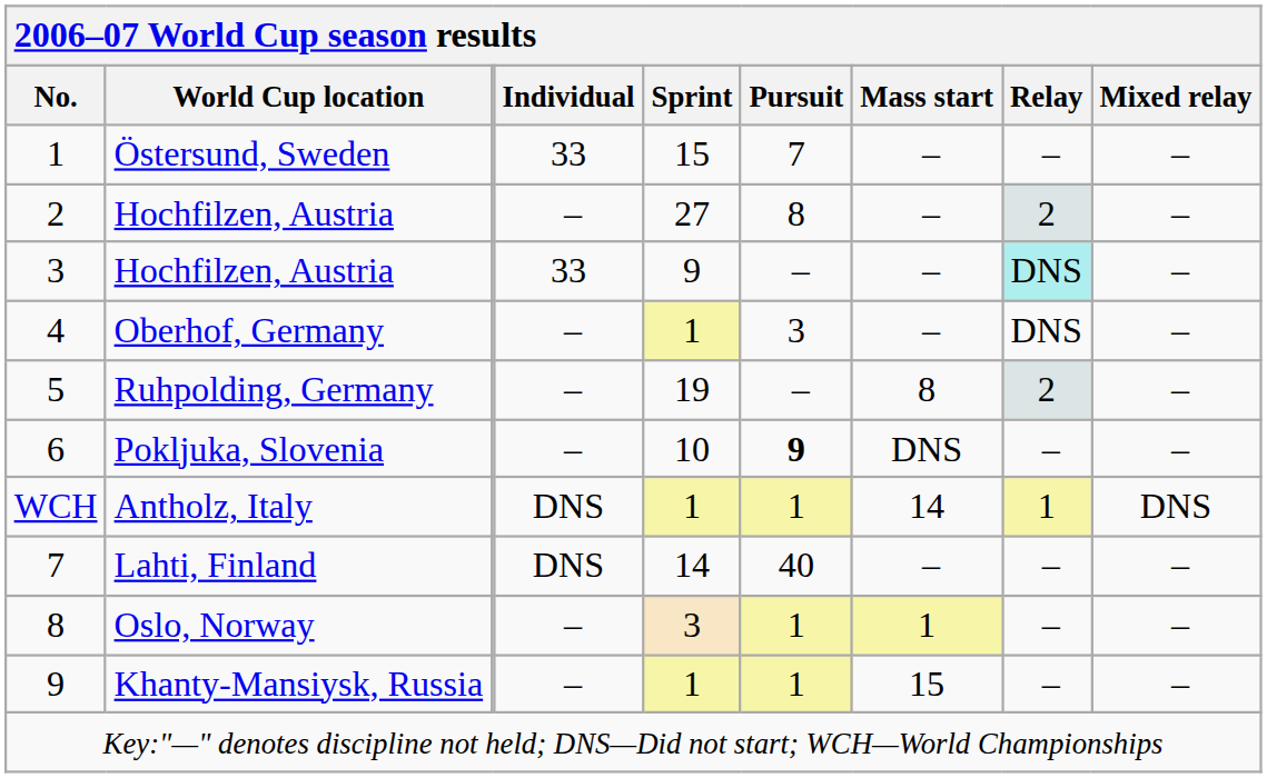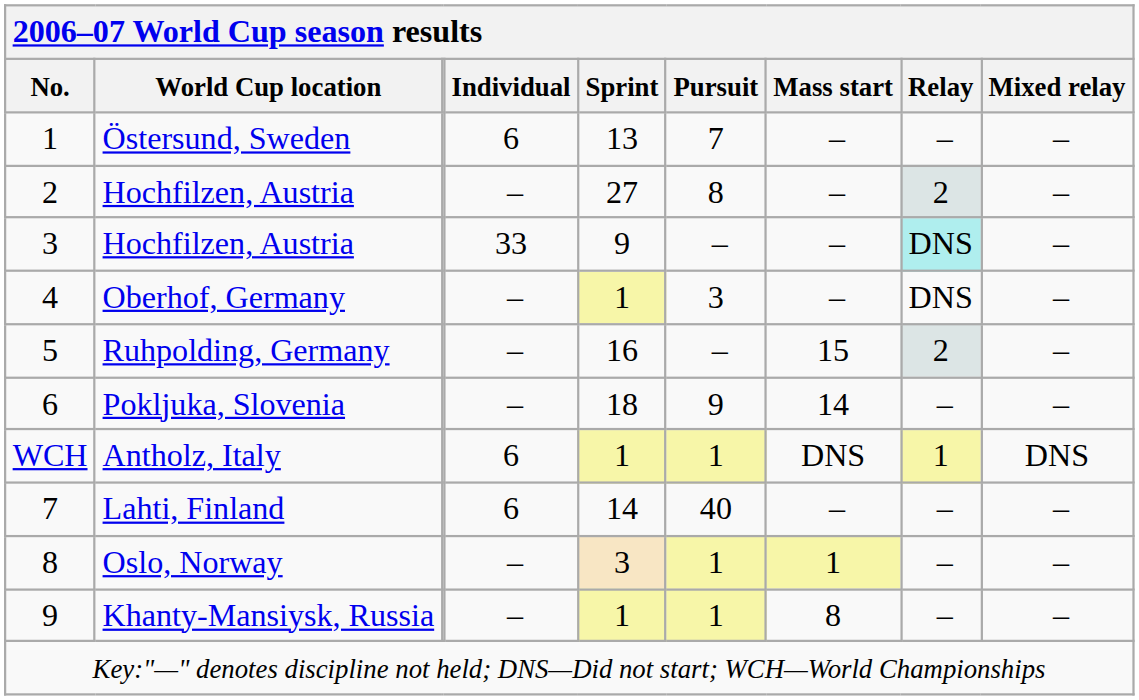Östersund, Sweden | Individual: 33 -> 6
Östersund, Sweden | Sprint: 15 -> 13
Ruhpolding, Germany | Sprint: 19 -> 16
Ruhpolding, Germany | Mass start: 8 -> 15
Pokljuka, Slovenia | Sprint: 10 -> 18
Pokljuka, Slovenia | Pursuit: bold -> normal
Pokljuka, Slovenia | Mass start: DNS -> 14
Antholz, Italy | Individual: DNS -> 6
Antholz, Italy | Mass start: 14 -> DNS
Lahti, Finland | Individual: DNS -> 6
Khanty-Mansiysk, Russia | Mass start: 15 -> 8
